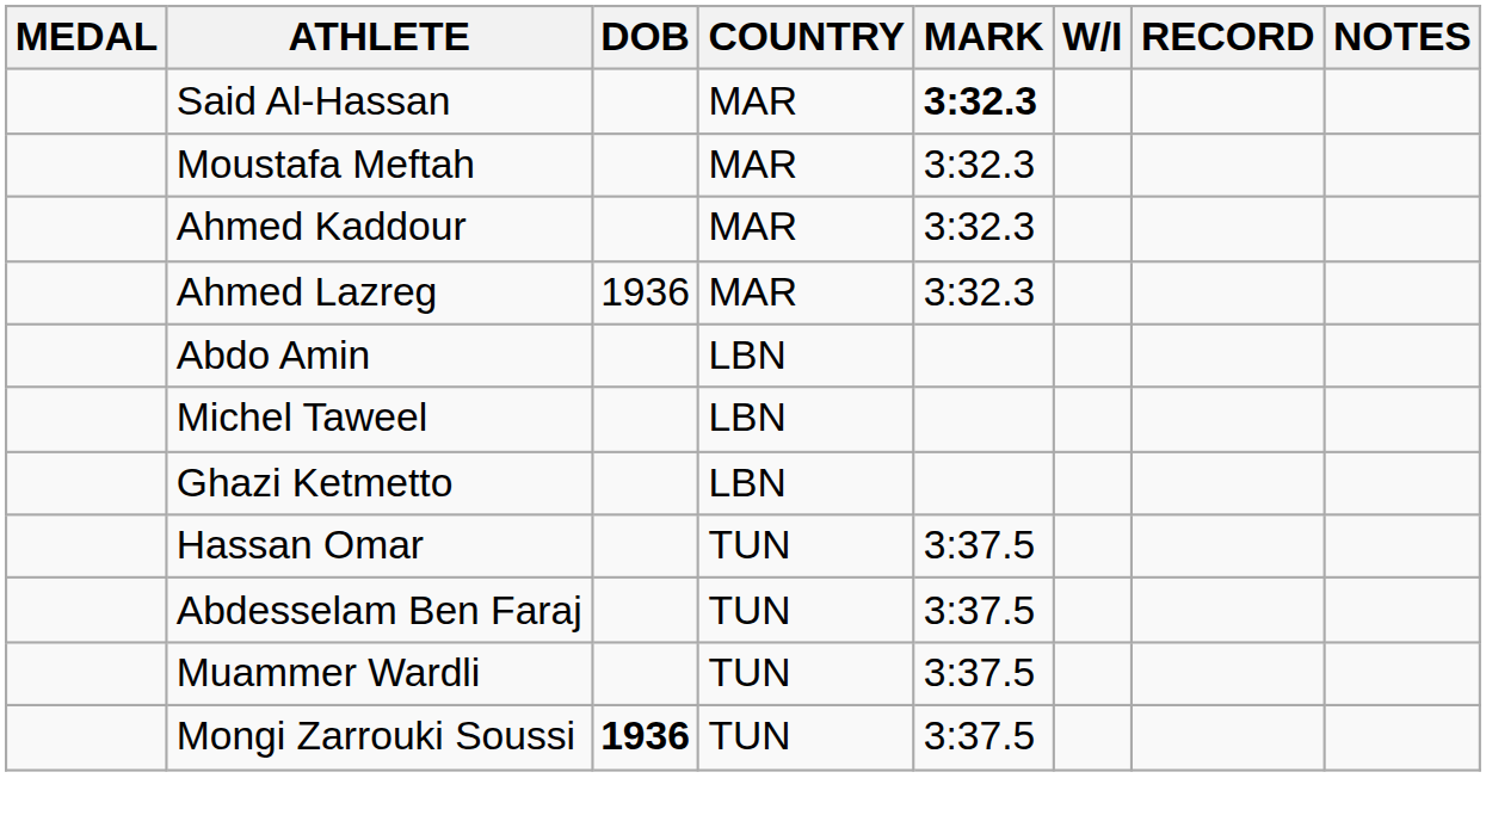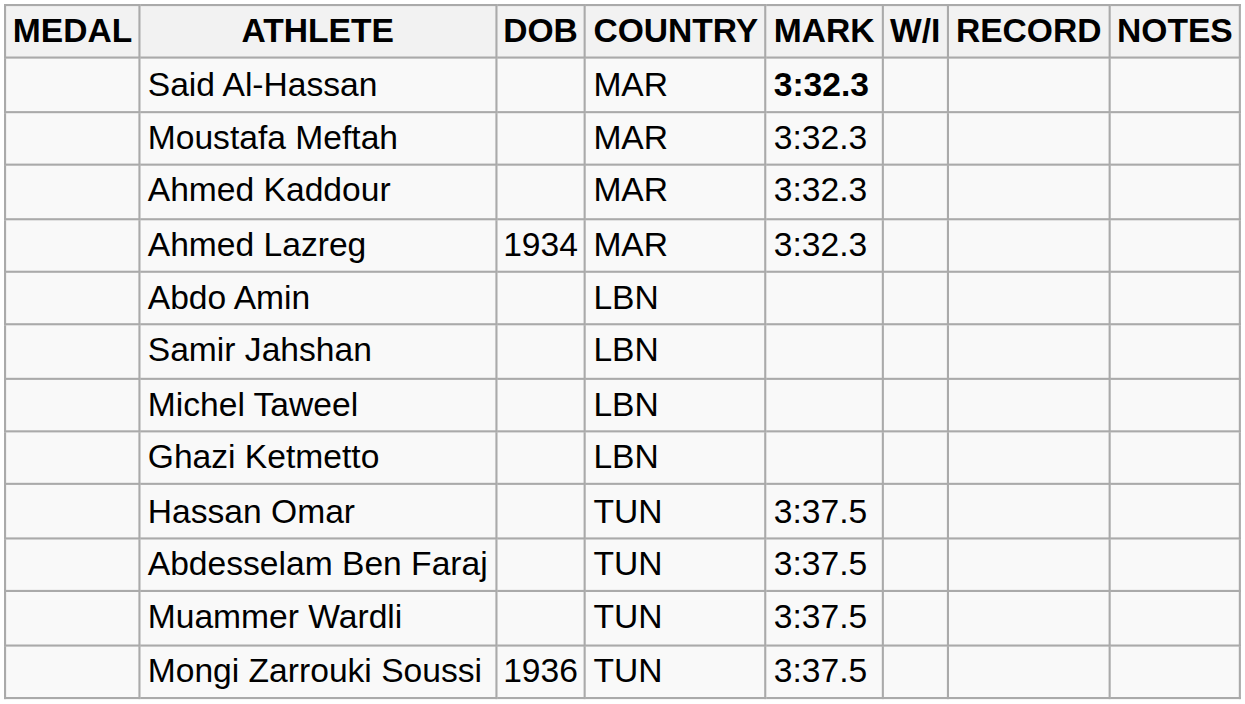Ahmed Lazreg | DOB: 1936 -> 1934
+ row: Samir Jahshan | LBN
Mongi Zarrouki Soussi | DOB: bold -> normal
